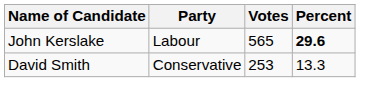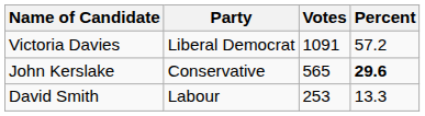+ row: Victoria Davies | Liberal Democrat | 1091 | 57.2
John Kerslake | Party: Labour -> Conservative
David Smith | Party: Conservative -> Labour
